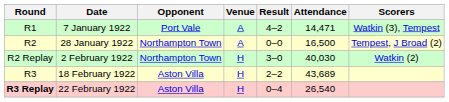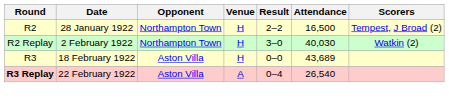- row: R1 | 7 January 1922 | Port Vale | A | 4–2 | 14,471 | Watkin (3), Tempest
28 January 1922 | Venue: A -> H
28 January 1922 | Result: 0–0 -> 2–2
18 February 1922 | Result: 2–2 -> 0–0
22 February 1922 | Venue: H -> A
